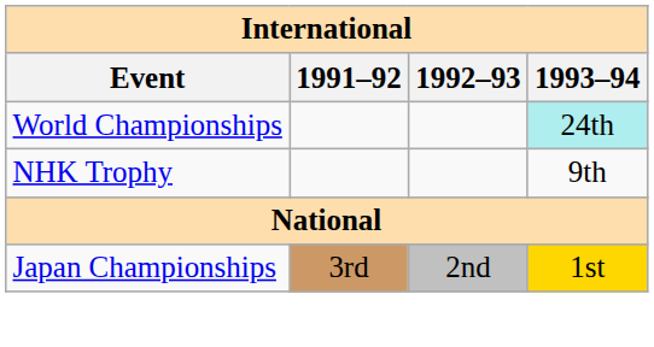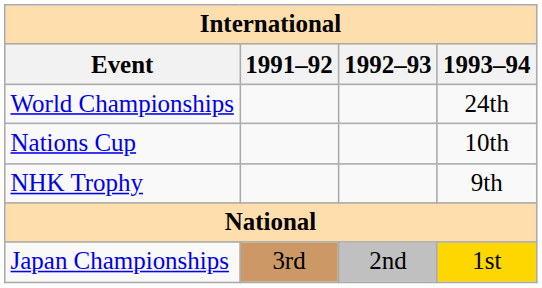World Championships | 1993–94: paleturquoise background -> no background
+ row: Nations Cup | 10th
